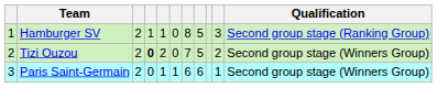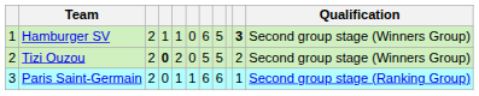Hamburger SV | column 7: 8 -> 6
Hamburger SV | column 10: normal -> bold
Hamburger SV | Qualification: Second group stage (Ranking Group) -> Second group stage (Winners Group)
Tizi Ouzou | column 7: 7 -> 5
Paris Saint-Germain | Qualification: Second group stage (Winners Group) -> Second group stage (Ranking Group)
